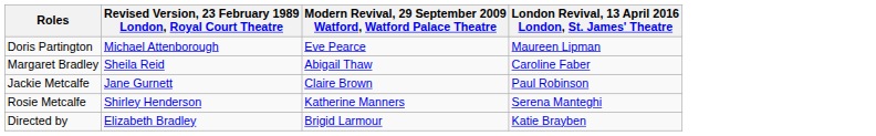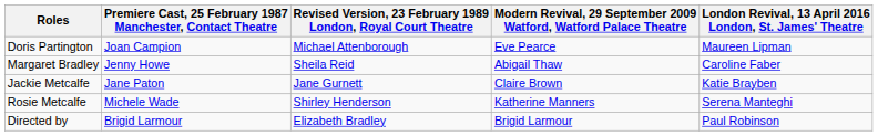+ column: Premiere Cast, 25 February 1987 Manchester, Contact Theatre | Joan Campion | Jenny Howe | Jane Paton | Michele Wade | Brigid Larmour
Jackie Metcalfe | London Revival, 13 April 2016 London, St. James' Theatre: Paul Robinson -> Katie Brayben
Directed by | London Revival, 13 April 2016 London, St. James' Theatre: Katie Brayben -> Paul Robinson
